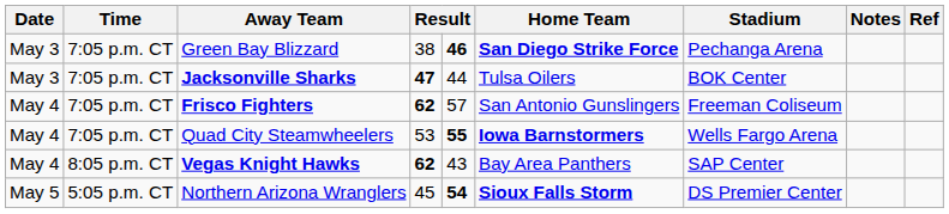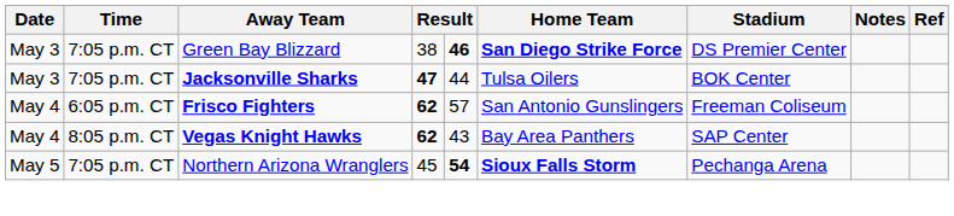Green Bay Blizzard | Stadium: Pechanga Arena -> DS Premier Center
Frisco Fighters | Time: 7:05 p.m. CT -> 6:05 p.m. CT
- row: May 4 | 7:05 p.m. CT | Quad City Steamwheelers | 53 | 55 | Iowa Barnstormers | Wells Fargo Arena
Northern Arizona Wranglers | Time: 5:05 p.m. CT -> 7:05 p.m. CT
Northern Arizona Wranglers | Stadium: DS Premier Center -> Pechanga Arena
